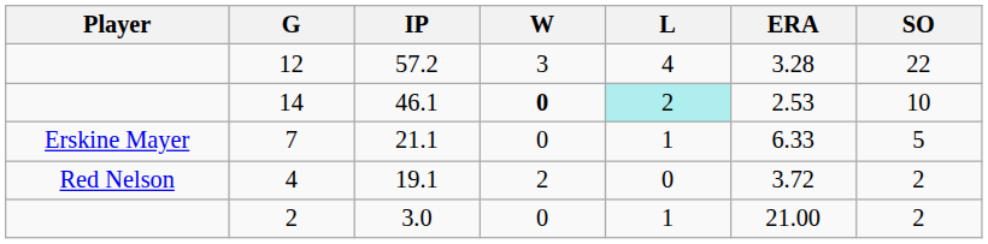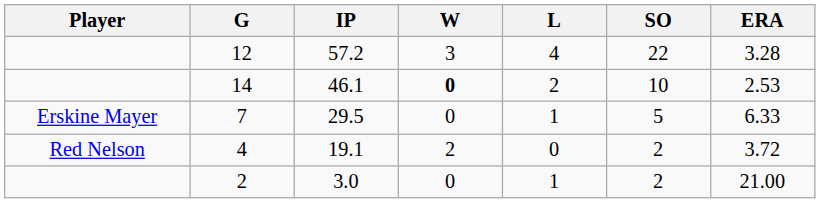columns swapped: ERA <-> SO
14 | L: paleturquoise background -> no background
7 | IP: 21.1 -> 29.5
